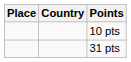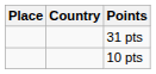rows swapped: 10 pts <-> 31 pts
